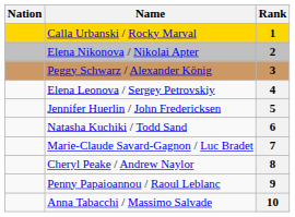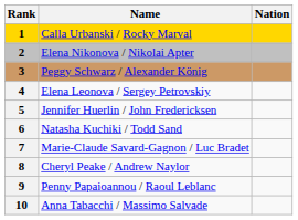columns swapped: Rank <-> Nation
